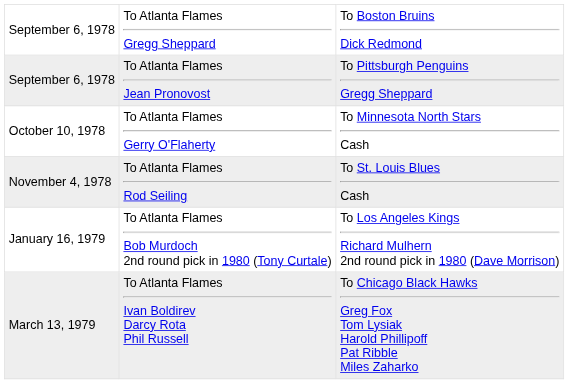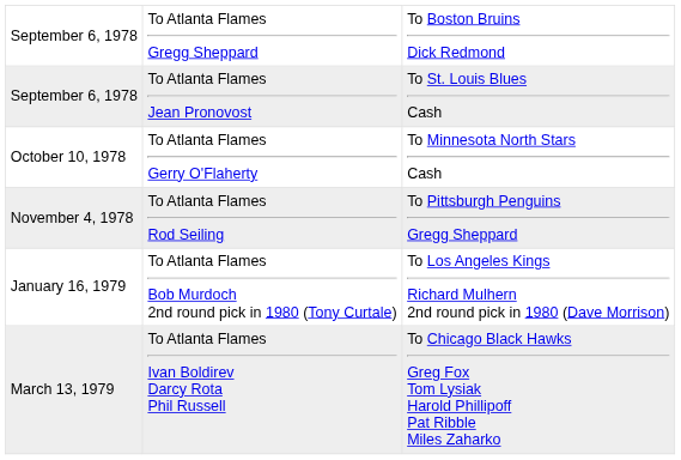September 6, 1978 / To Atlanta Flames Jean Pronovost | column 3: To Pittsburgh Penguins Gregg Sheppard -> To St. Louis Blues Cash
November 4, 1978 | column 3: To St. Louis Blues Cash -> To Pittsburgh Penguins Gregg Sheppard
